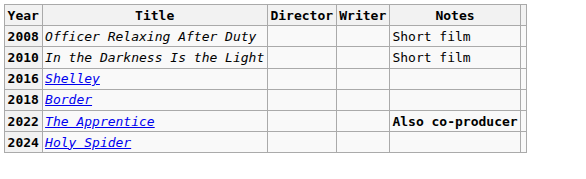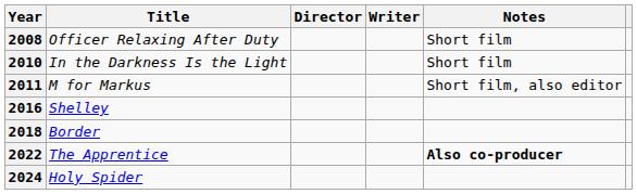+ row: 2011 | M for Markus | Short film, also editor
